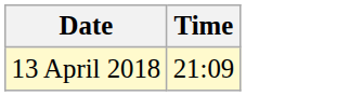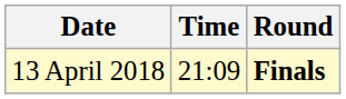+ column: Round | Finals
